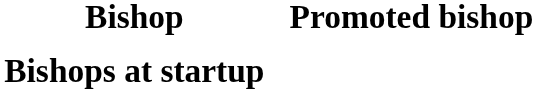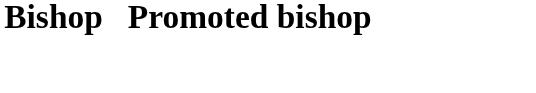- row: Bishops at startup
